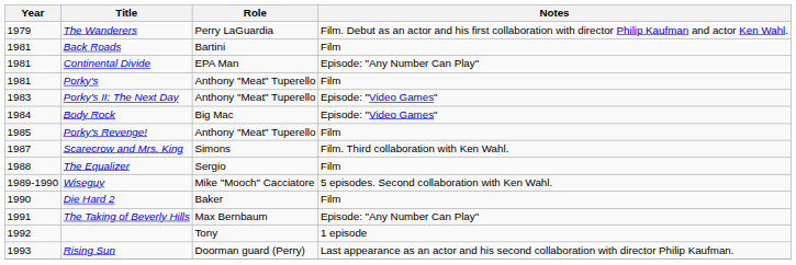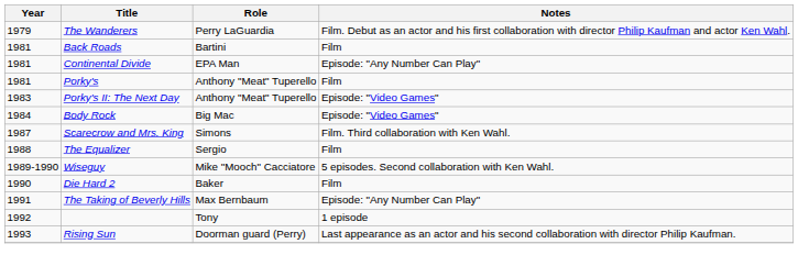- row: 1985 | Porky's Revenge! | Anthony "Meat" Tuperello | Film
